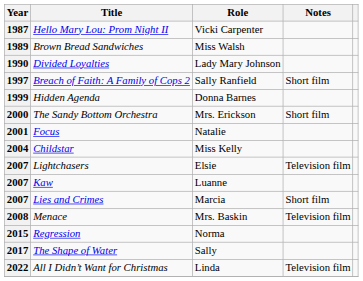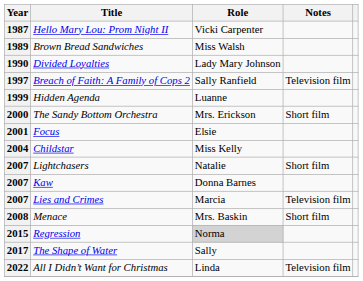Breach of Faith: A Family of Cops 2 | Notes: Short film -> Television film
Hidden Agenda | Role: Donna Barnes -> Luanne
Focus | Role: Natalie -> Elsie
Lightchasers | Role: Elsie -> Natalie
Lightchasers | Notes: Television film -> Short film
Kaw | Role: Luanne -> Donna Barnes
Lies and Crimes | Notes: Short film -> Television film
Menace | Notes: Television film -> Short film
Regression | Role: no background -> lightgrey background
